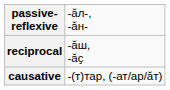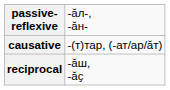rows swapped: reciprocal <-> causative
